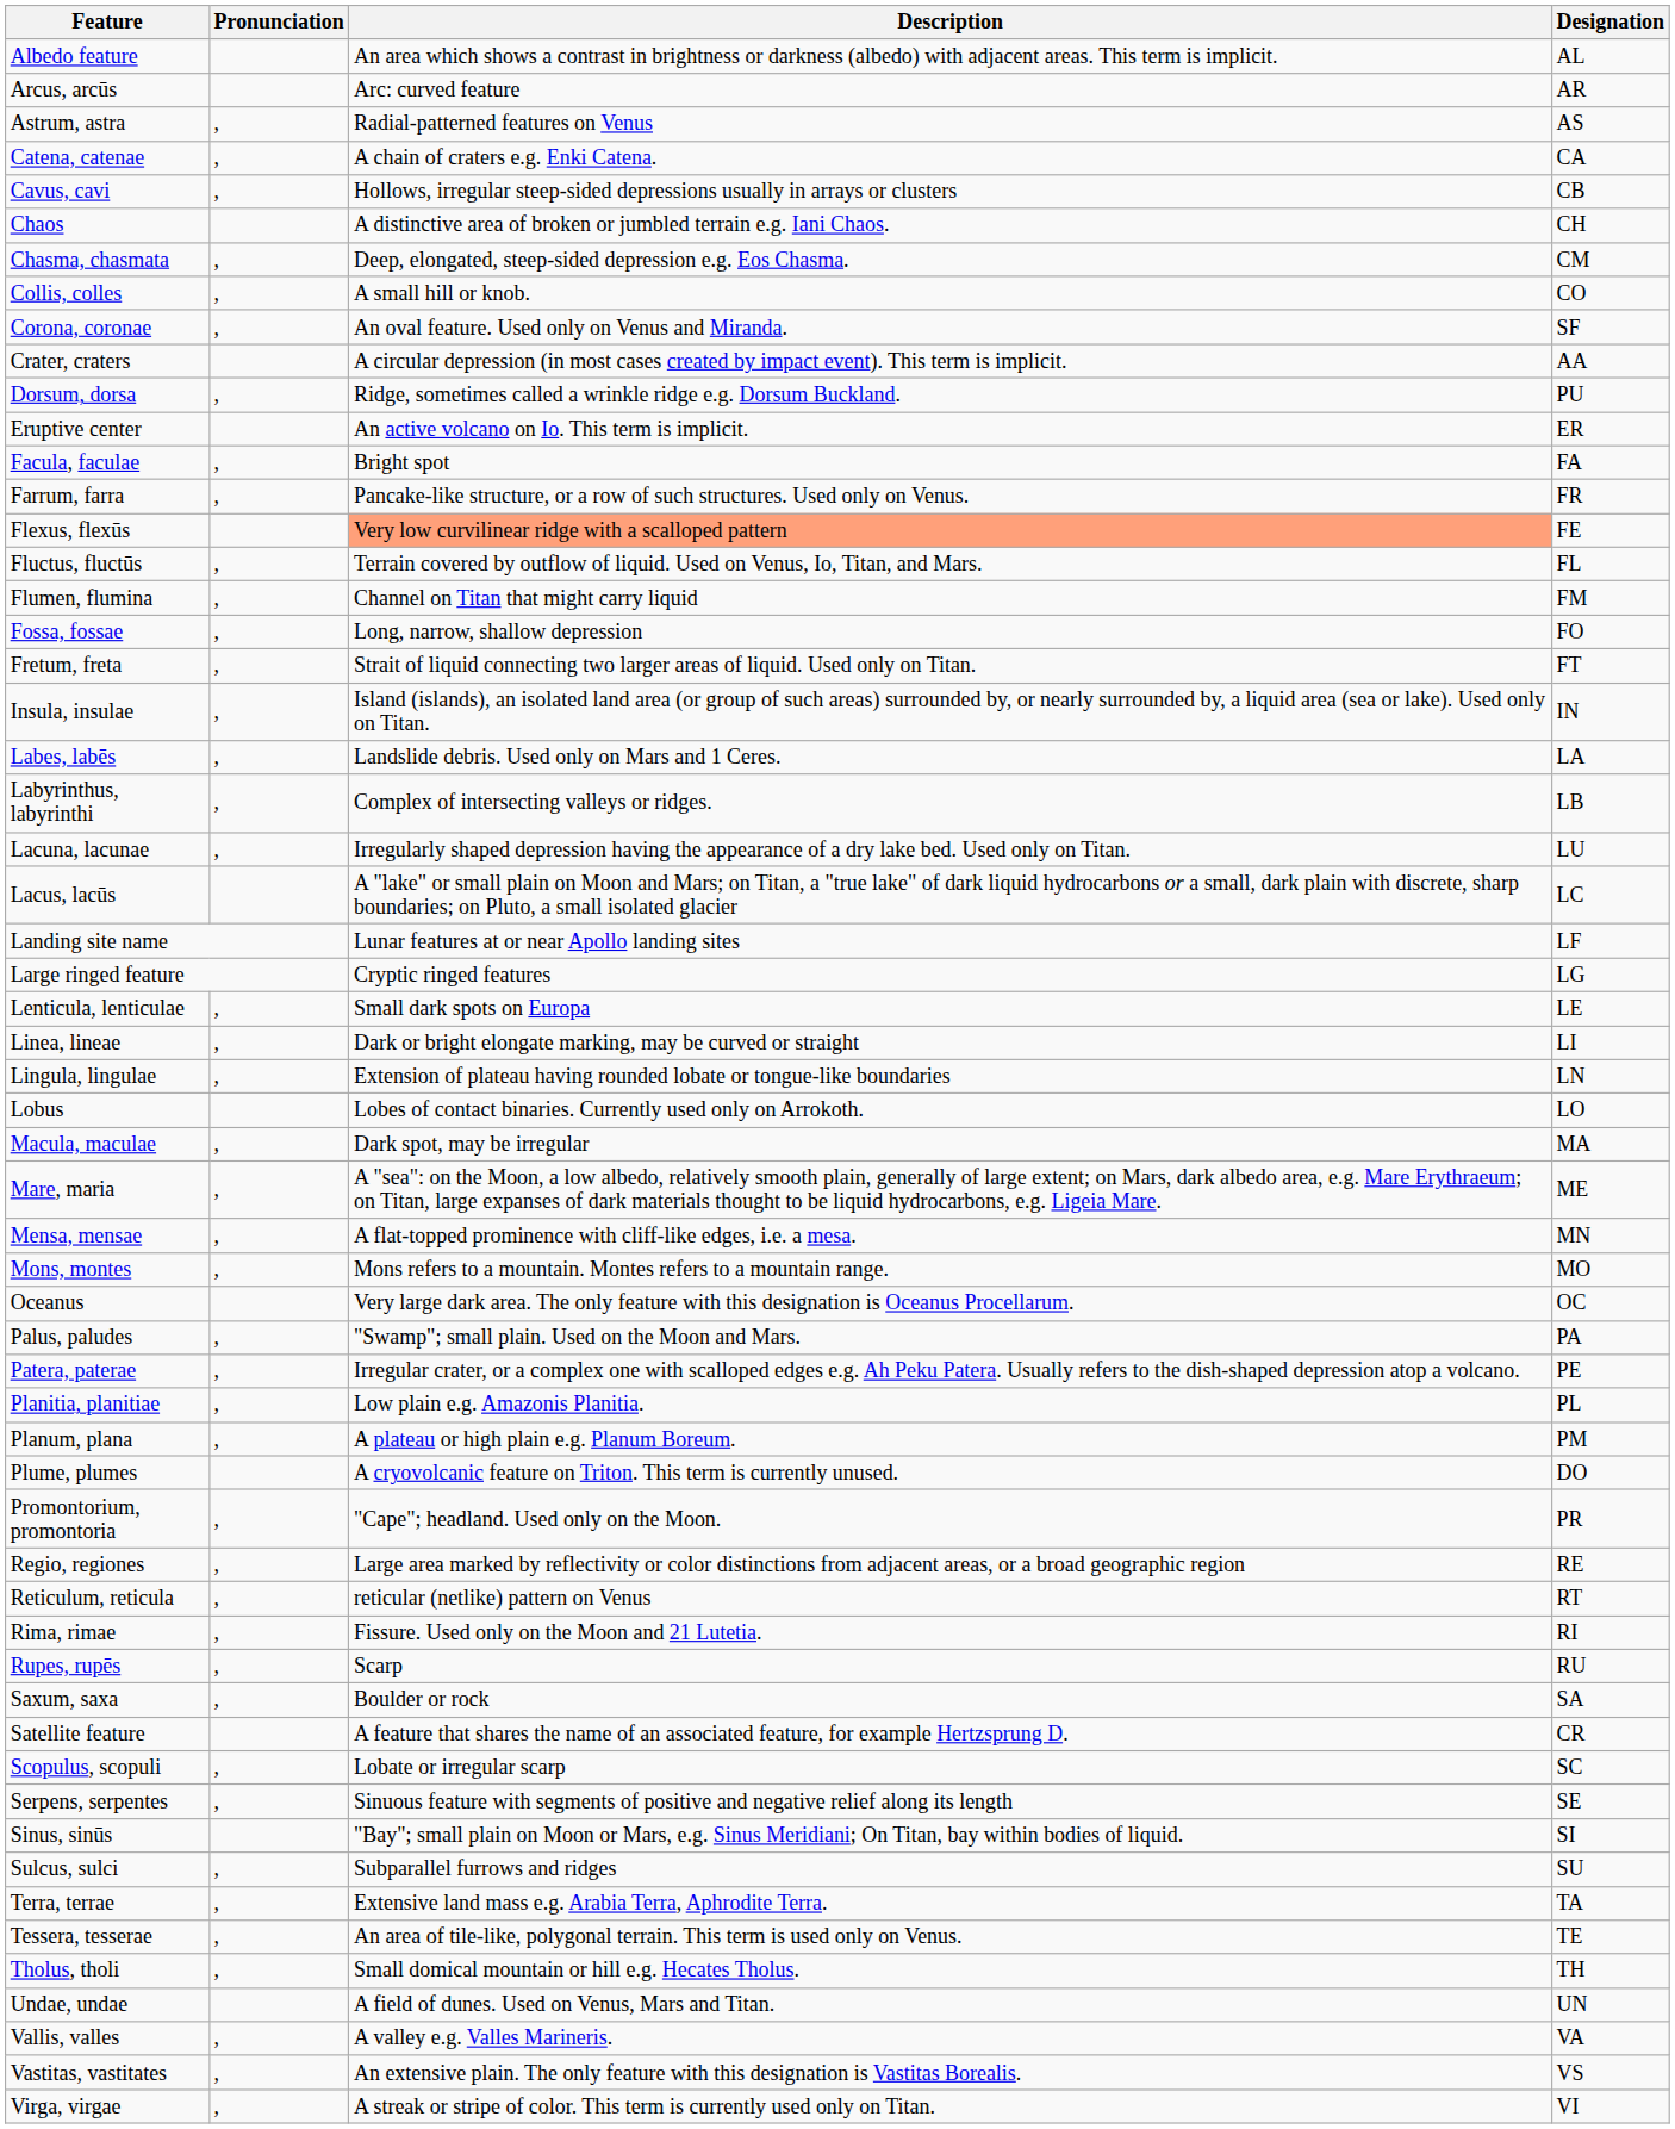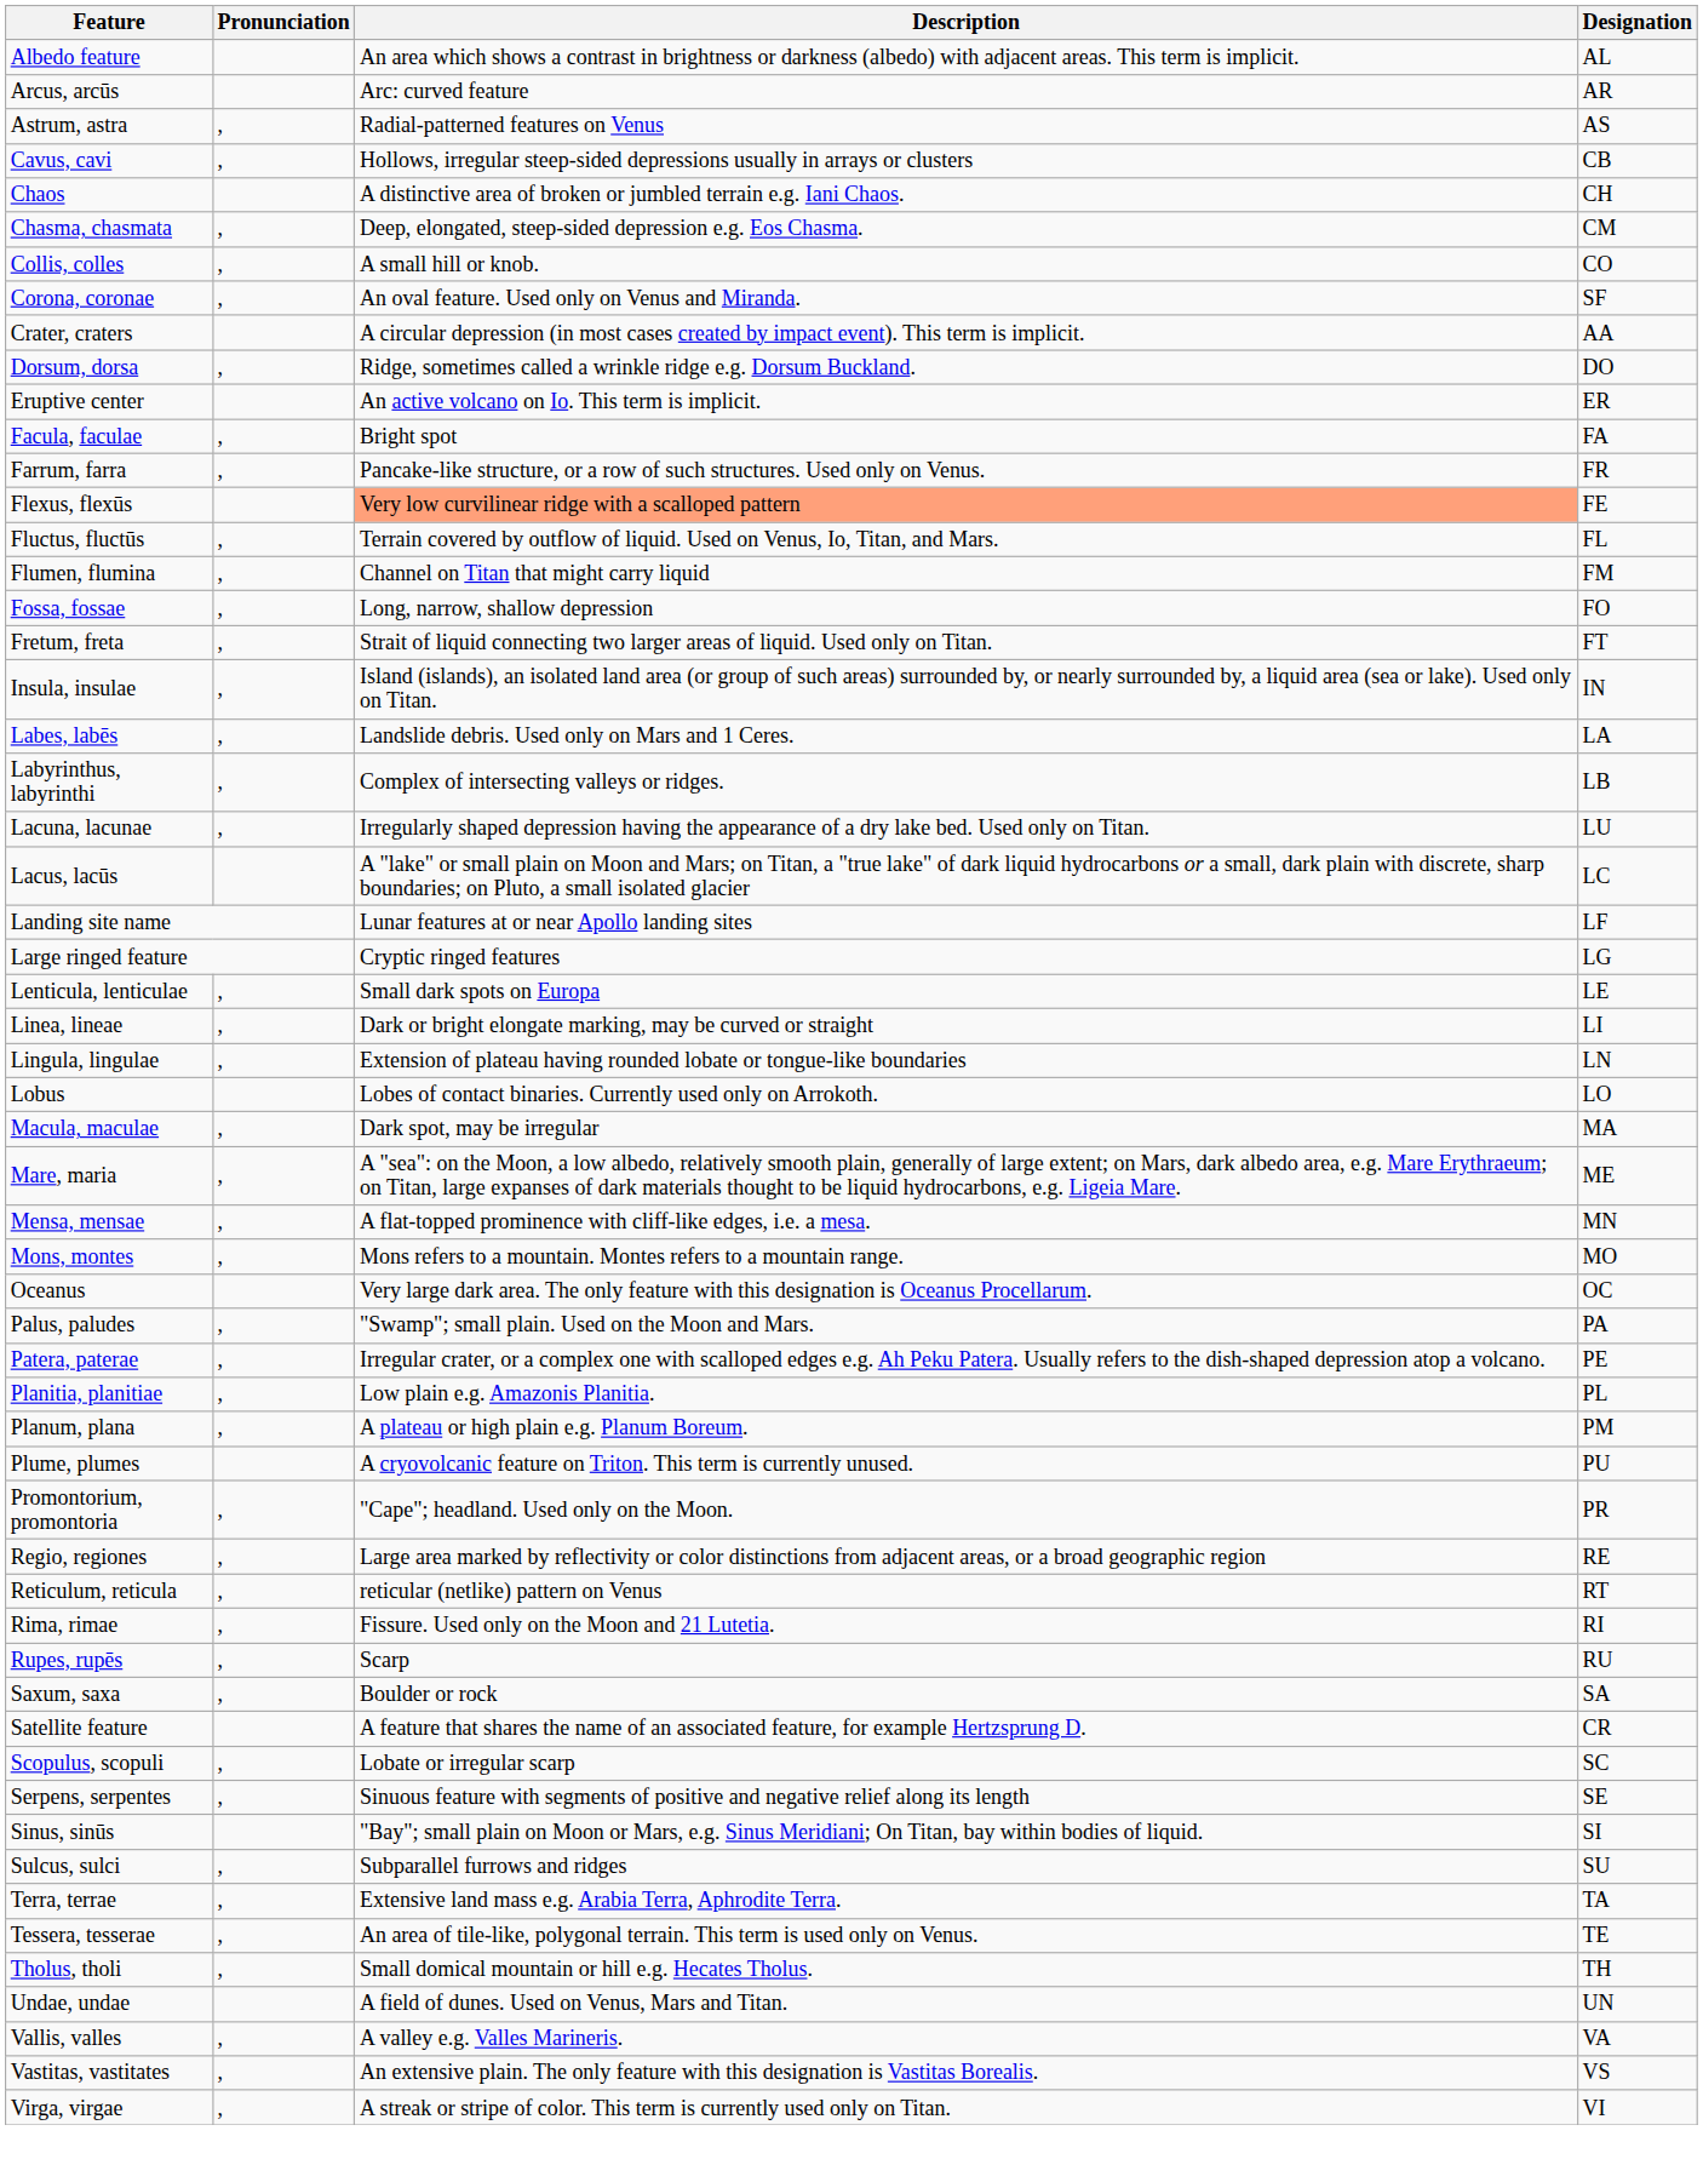- row: Catena, catenae | , | A chain of craters e.g. Enki Catena. | CA
Dorsum, dorsa | Designation: PU -> DO
Plume, plumes | Designation: DO -> PU
